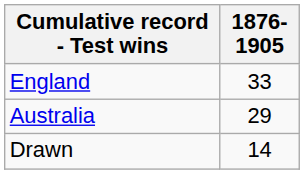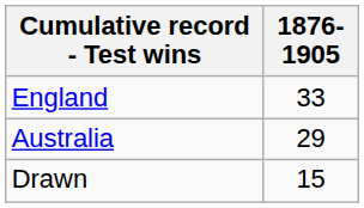Drawn | 1876-1905: 14 -> 15
